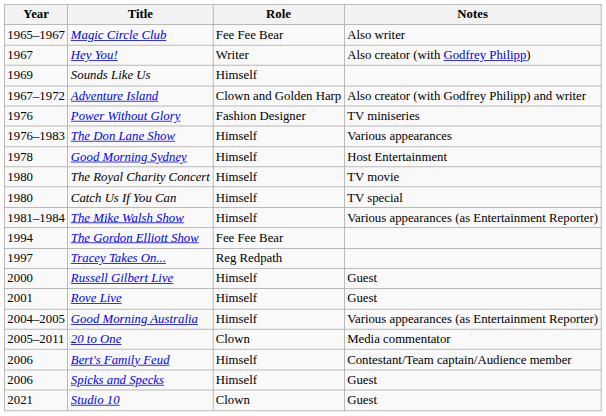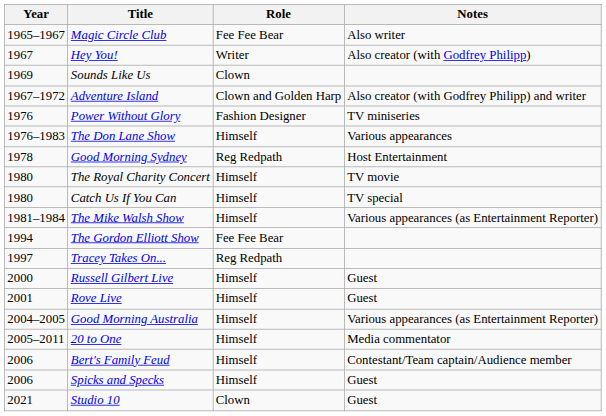Sounds Like Us | Role: Himself -> Clown
Good Morning Sydney | Role: Himself -> Reg Redpath
20 to One | Role: Clown -> Himself
